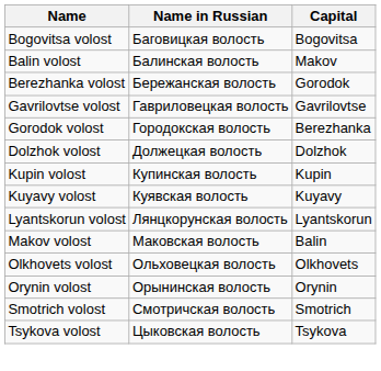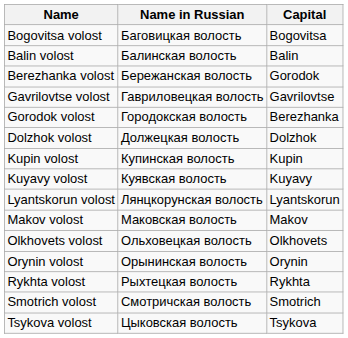Balin volost | Capital: Makov -> Balin
Makov volost | Capital: Balin -> Makov
+ row: Rykhta volost | Рыхтецкая волость | Rykhta
